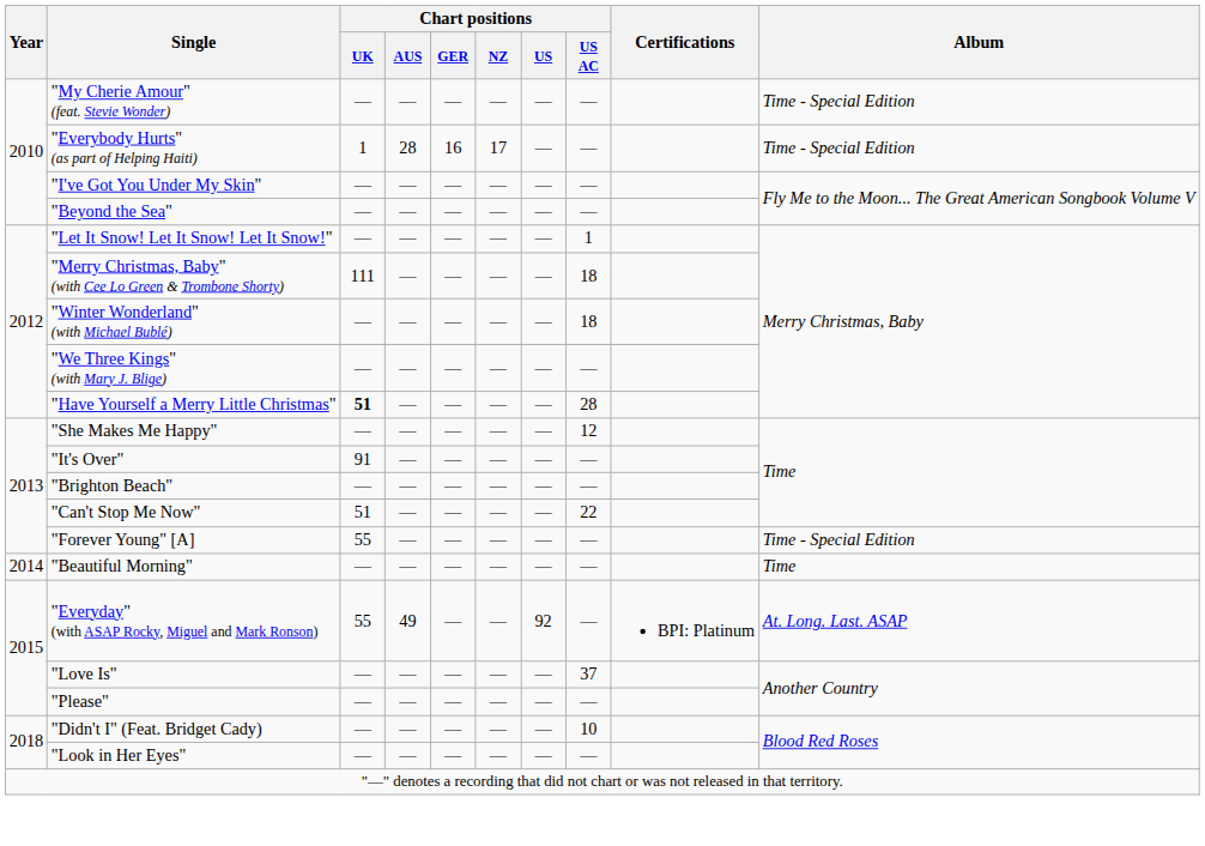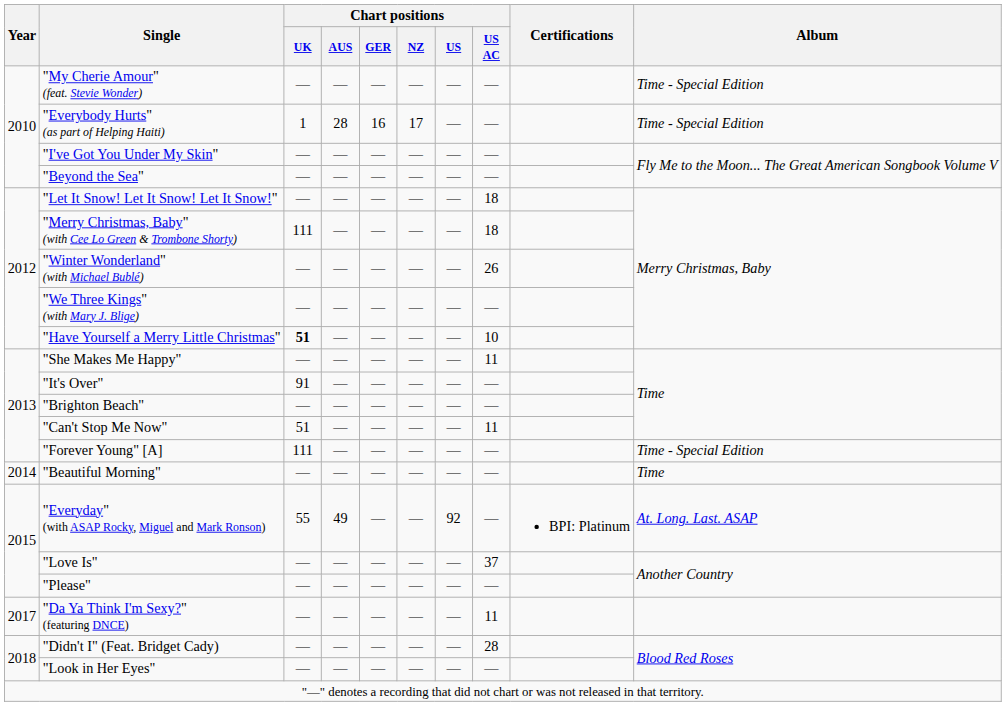"Let It Snow! Let It Snow! Let It Snow!" | Chart positions / US AC: 1 -> 18
"Winter Wonderland" (with Michael Bublé) | Chart positions / US AC: 18 -> 26
"Have Yourself a Merry Little Christmas" | Chart positions / US AC: 28 -> 10
"She Makes Me Happy" | Chart positions / US AC: 12 -> 11
"Can't Stop Me Now" | Chart positions / US AC: 22 -> 11
"Forever Young" [A] | Chart positions / UK: 55 -> 111
+ row: 2017 | "Da Ya Think I'm Sexy?" (featuring DNCE) | — | — | — | — | — | 11
"Didn't I" (Feat. Bridget Cady) | Chart positions / US AC: 10 -> 28
